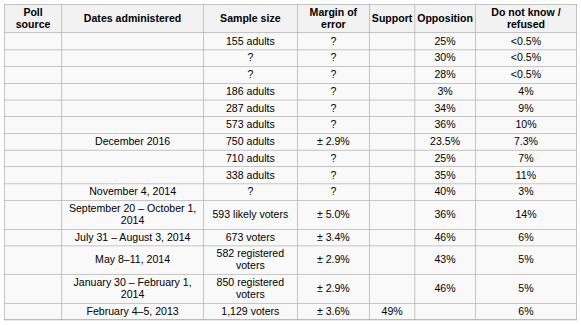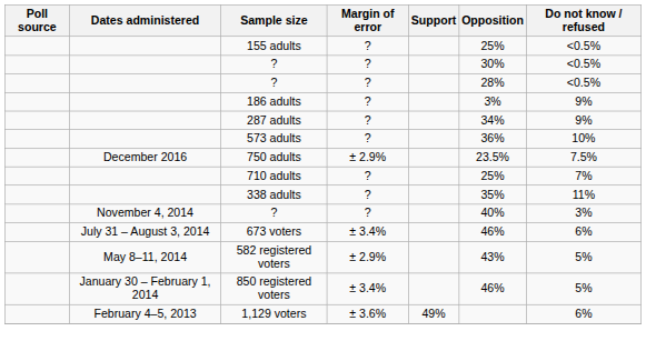186 adults | Do not know / refused: 4% -> 9%
750 adults | Do not know / refused: 7.3% -> 7.5%
- row: September 20 – October 1, 2014 | 593 likely voters | ± 5.0% | 36% | 14%
850 registered voters | Margin of error: ± 2.9% -> ± 3.4%
